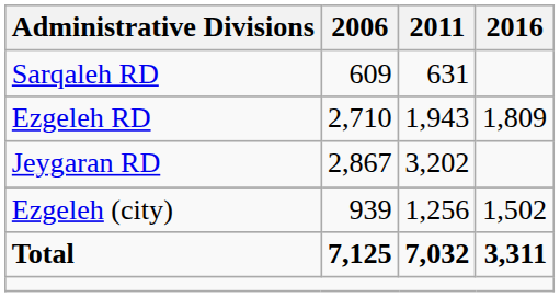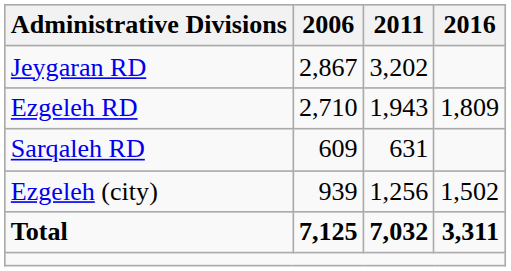rows swapped: Jeygaran RD <-> Sarqaleh RD
